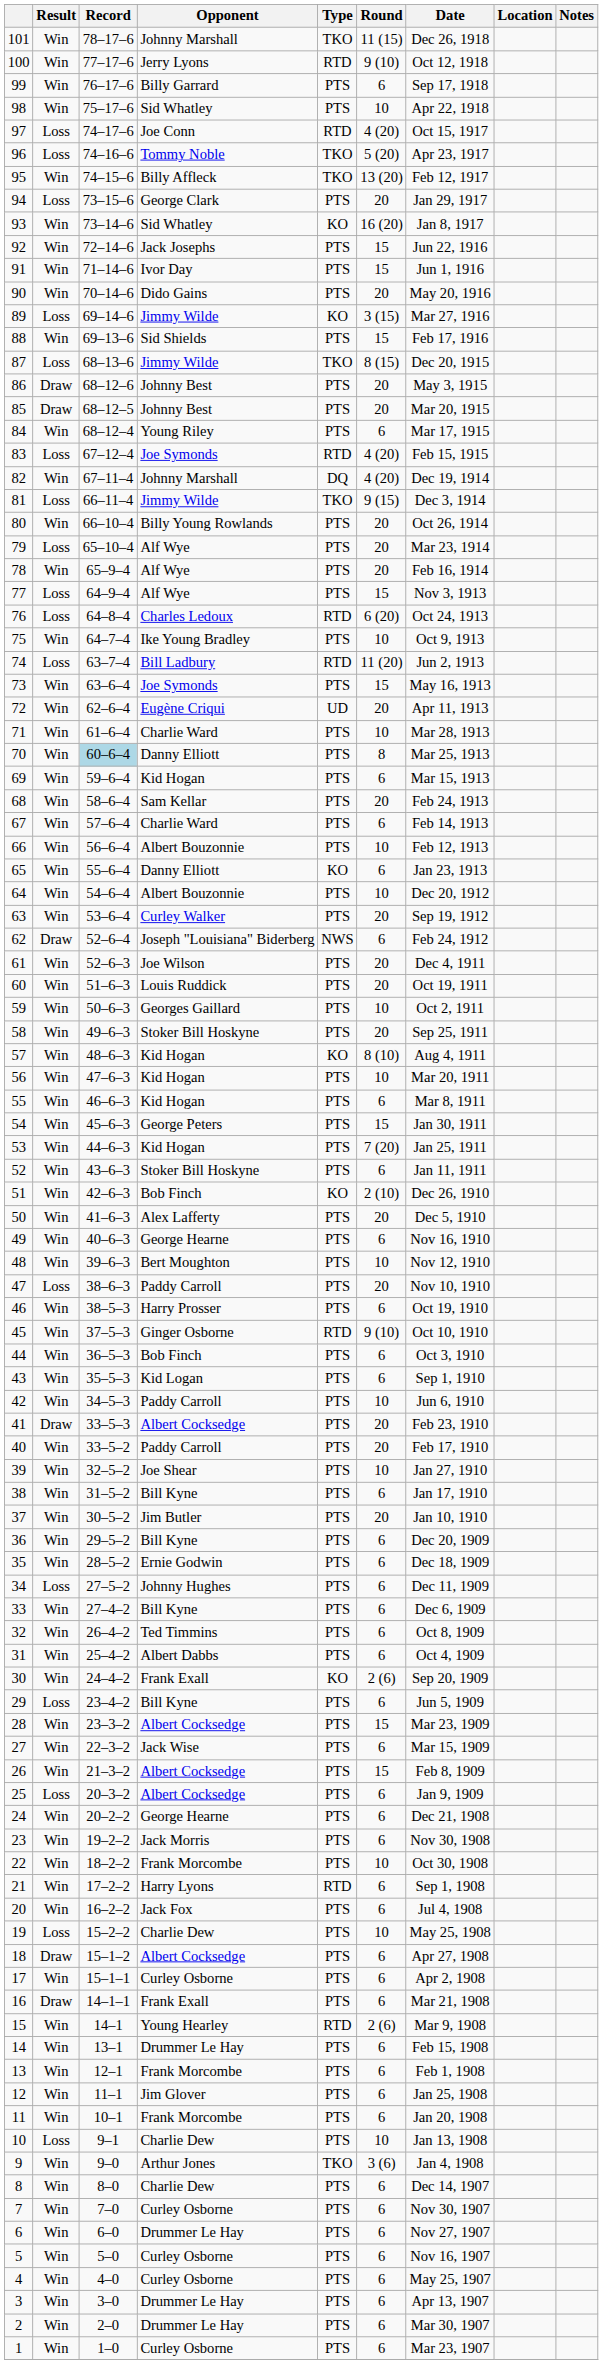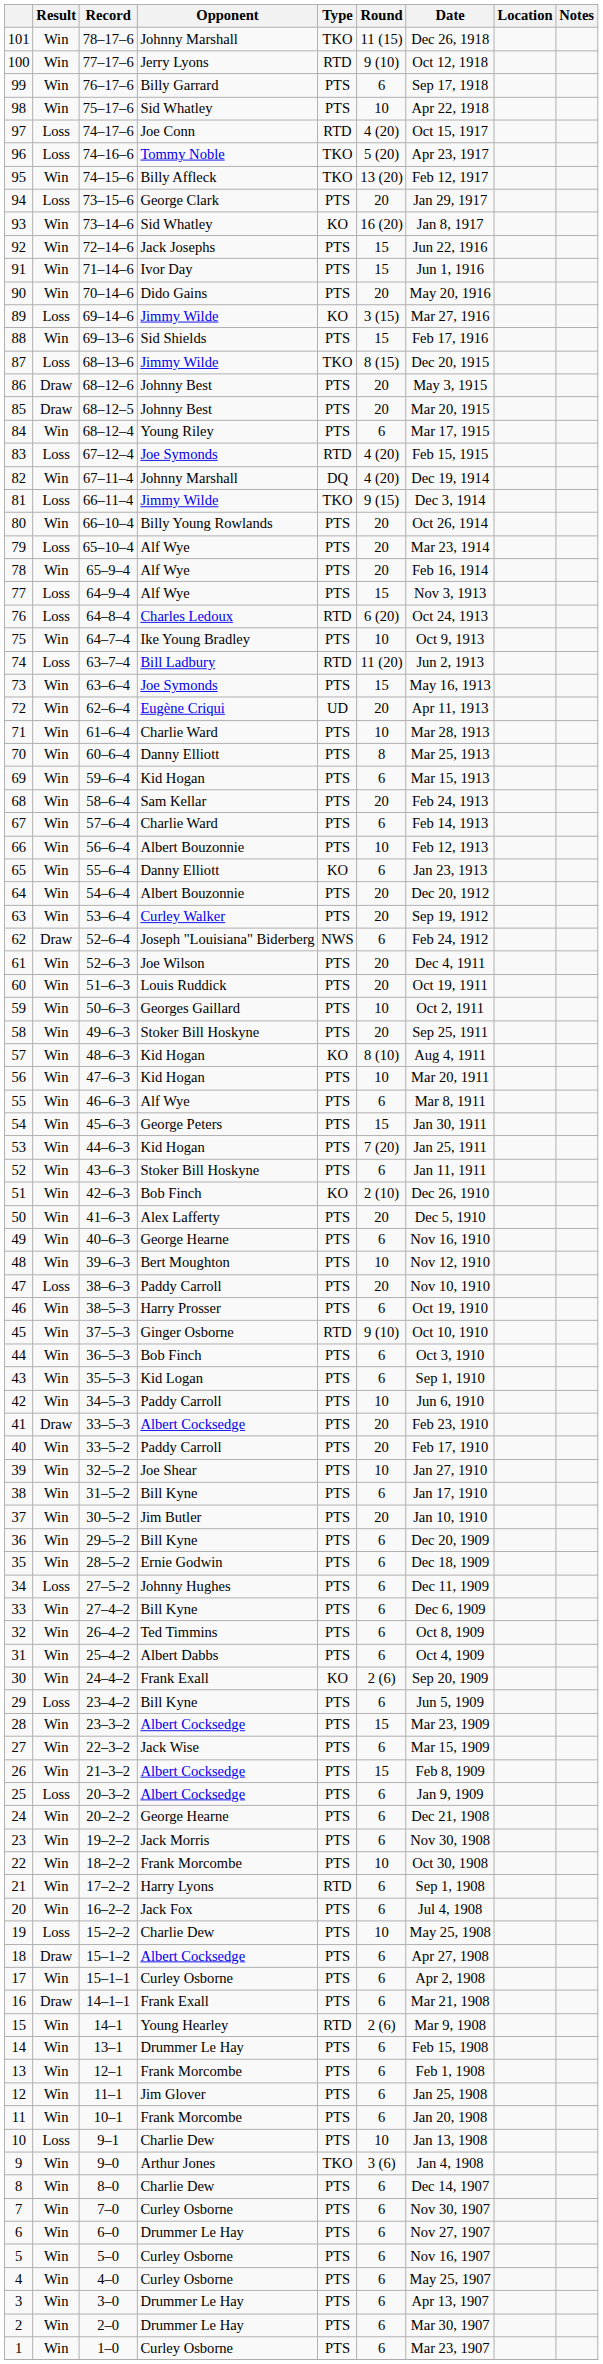70 | Record: lightblue background -> no background
64 | Round: 10 -> 20
55 | Opponent: Kid Hogan -> Alf Wye
